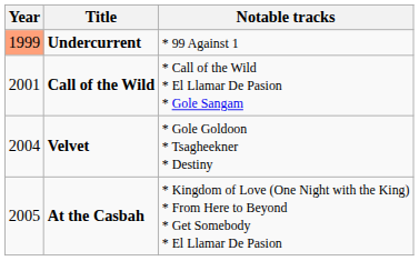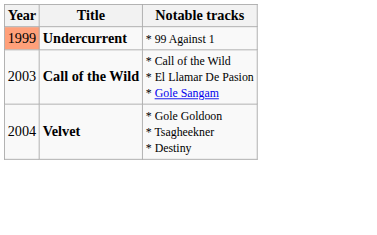Call of the Wild | Year: 2001 -> 2003
- row: 2005 | At the Casbah | * Kingdom of Love (One Night with the King) * From Here to Beyond * Get Somebody * El Llamar De Pasion
